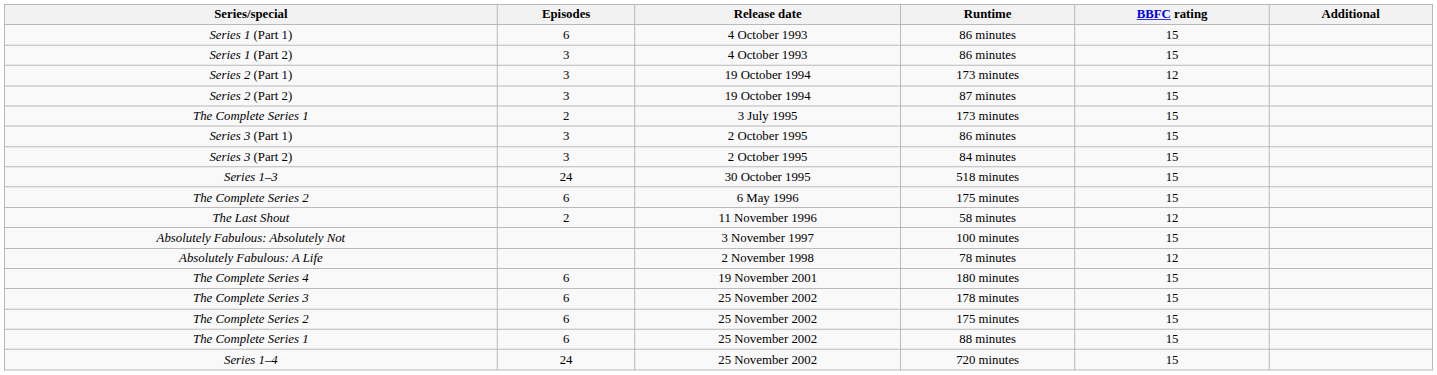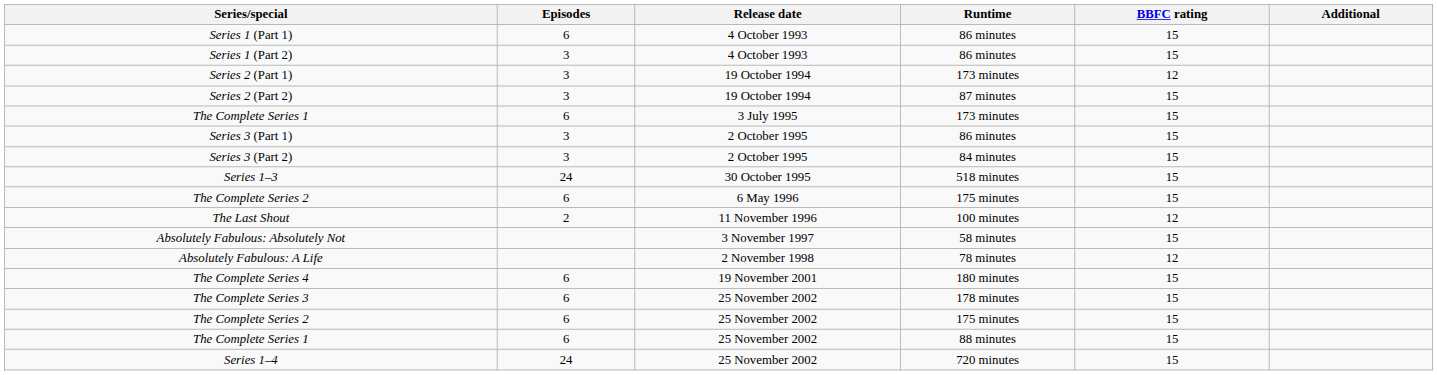The Complete Series 1 / 3 July 1995 | Episodes: 2 -> 6
The Last Shout | Runtime: 58 minutes -> 100 minutes
Absolutely Fabulous: Absolutely Not | Runtime: 100 minutes -> 58 minutes
